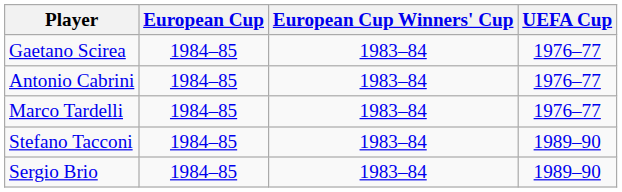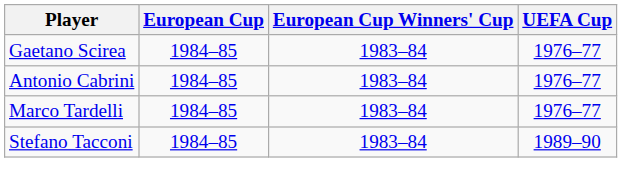- row: Sergio Brio | 1984–85 | 1983–84 | 1989–90
